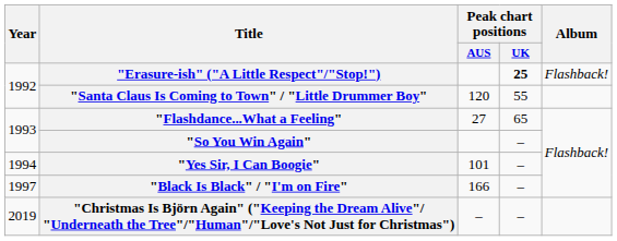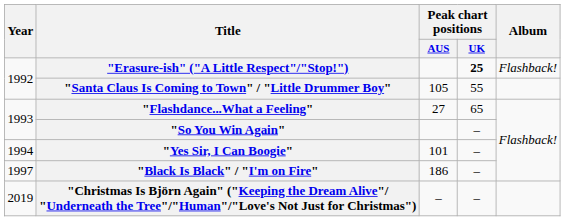"Santa Claus Is Coming to Town" / "Little Drummer Boy" | Peak chart positions / AUS: 120 -> 105
"Black Is Black" / "I'm on Fire" | Peak chart positions / AUS: 166 -> 186
